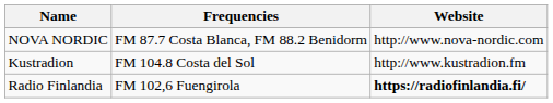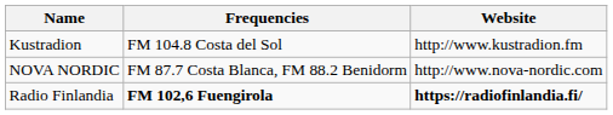rows swapped: Kustradion <-> NOVA NORDIC
Radio Finlandia | Frequencies: normal -> bold
